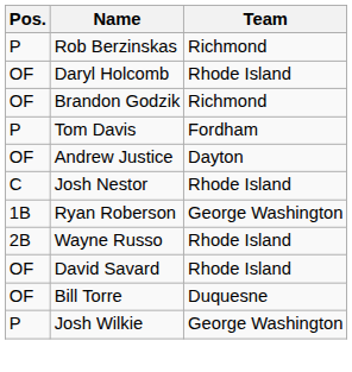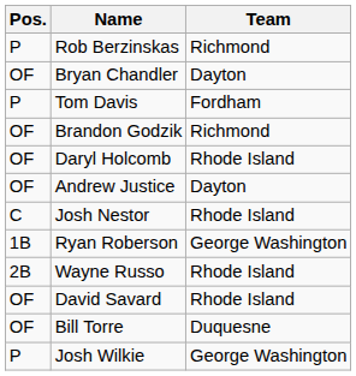+ row: OF | Bryan Chandler | Dayton
rows swapped: Tom Davis <-> Daryl Holcomb
